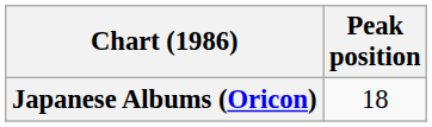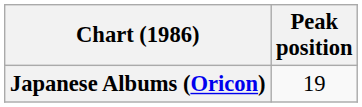Japanese Albums (Oricon) | Peak position: 18 -> 19
